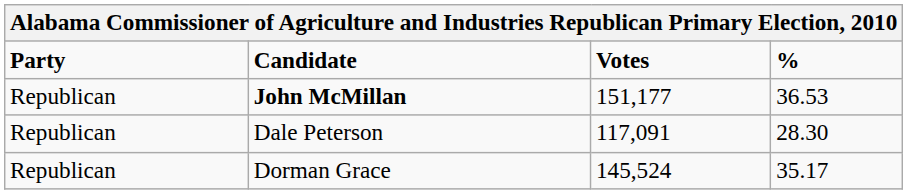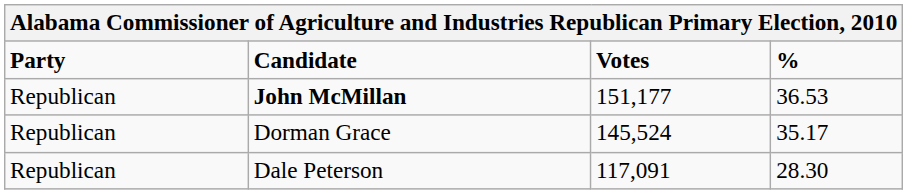rows swapped: Dorman Grace <-> Dale Peterson
